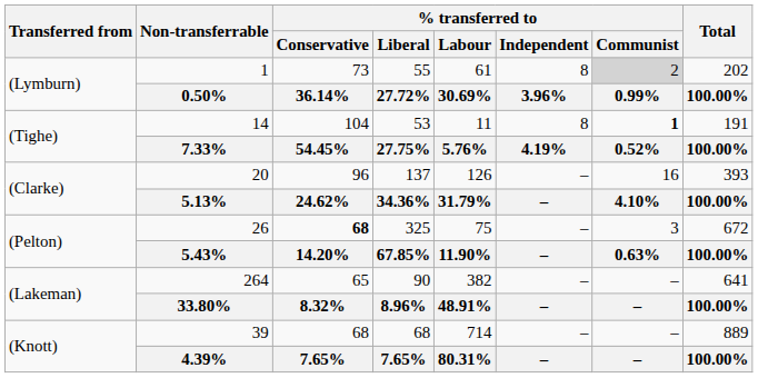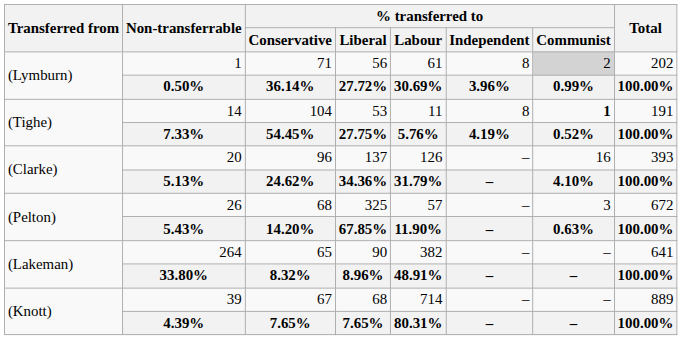(Lymburn) / 1 | % transferred to / Conservative: 73 -> 71
(Lymburn) / 1 | % transferred to / Liberal: 55 -> 56
(Pelton) / 26 | % transferred to / Conservative: bold -> normal
(Pelton) / 26 | % transferred to / Labour: 75 -> 57
(Knott) / 39 | % transferred to / Conservative: 68 -> 67
